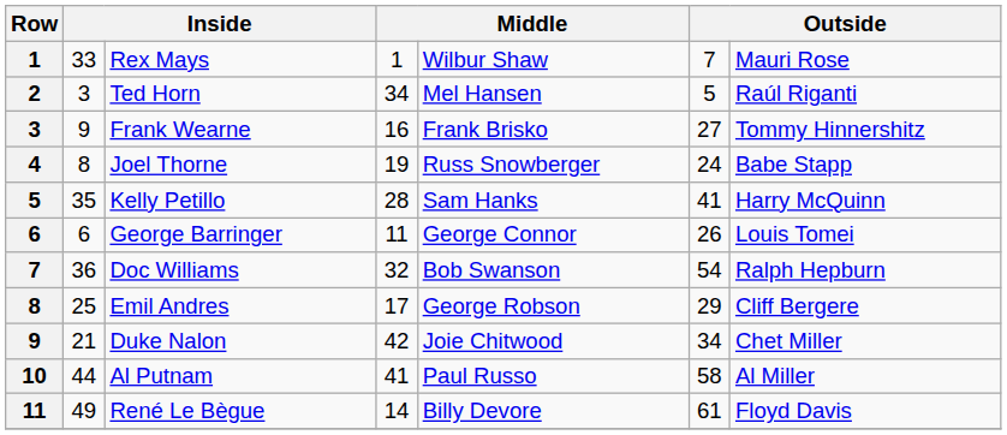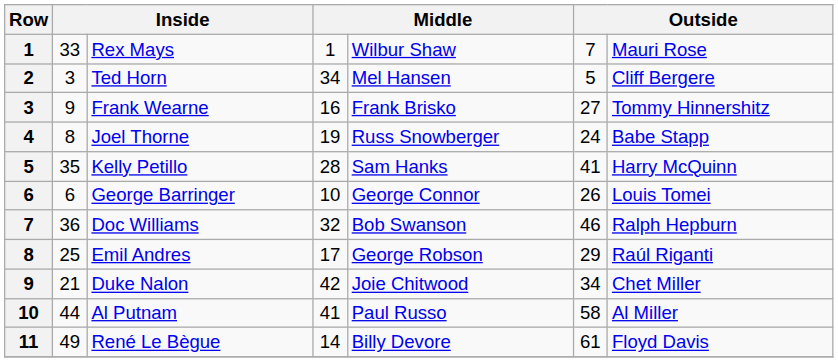Ted Horn | column 7: Raúl Riganti -> Cliff Bergere
George Barringer | column 4: 11 -> 10
Doc Williams | column 6: 54 -> 46
Emil Andres | column 7: Cliff Bergere -> Raúl Riganti
